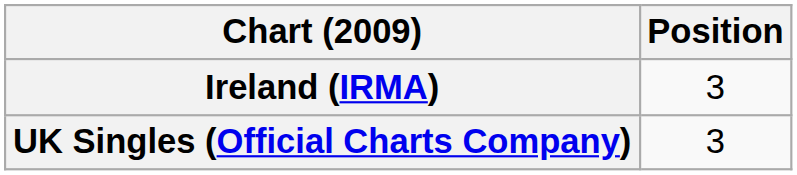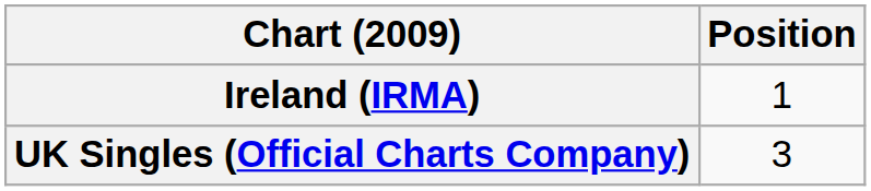Ireland (IRMA) | Position: 3 -> 1
